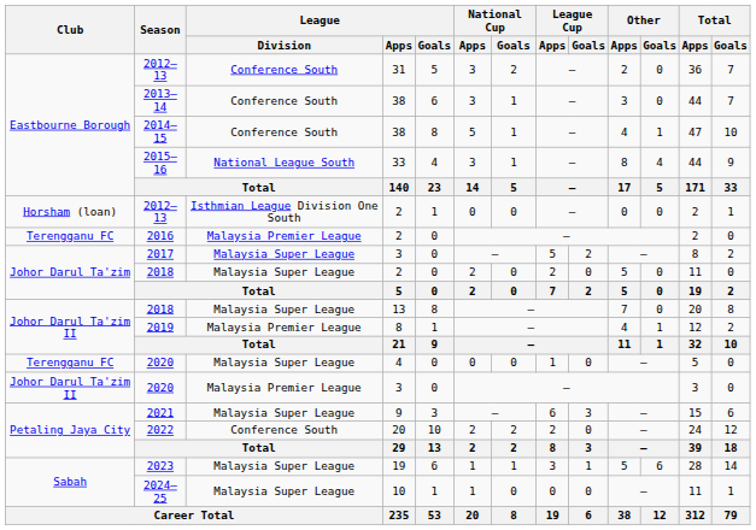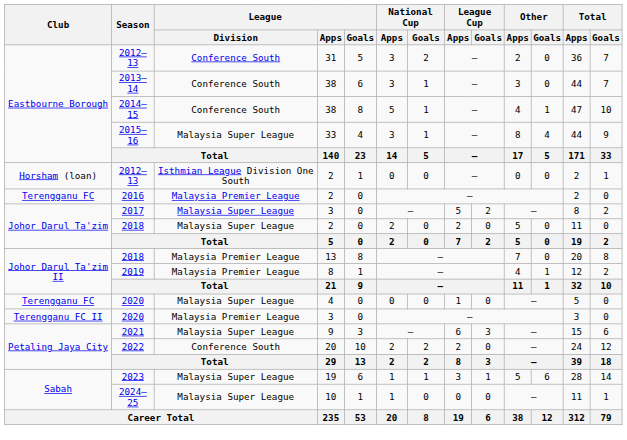2015–16 | League / Division: National League South -> Malaysia Super League
2018 / 13 | League / Division: Malaysia Super League -> Malaysia Premier League
2020 / 3 | Club: Johor Darul Ta'zim II -> Terengganu FC II
